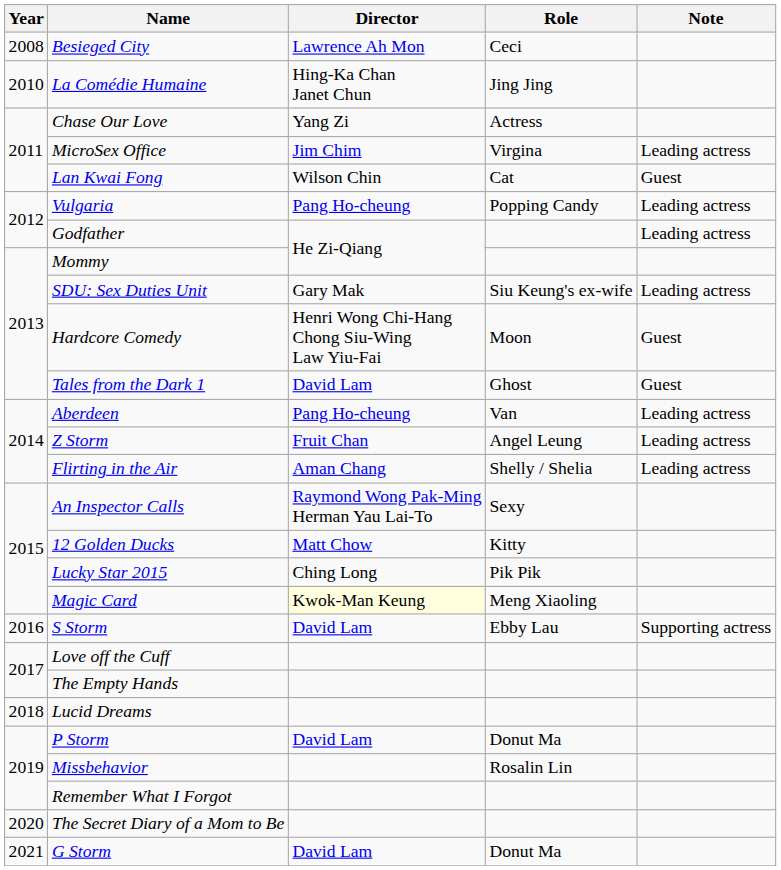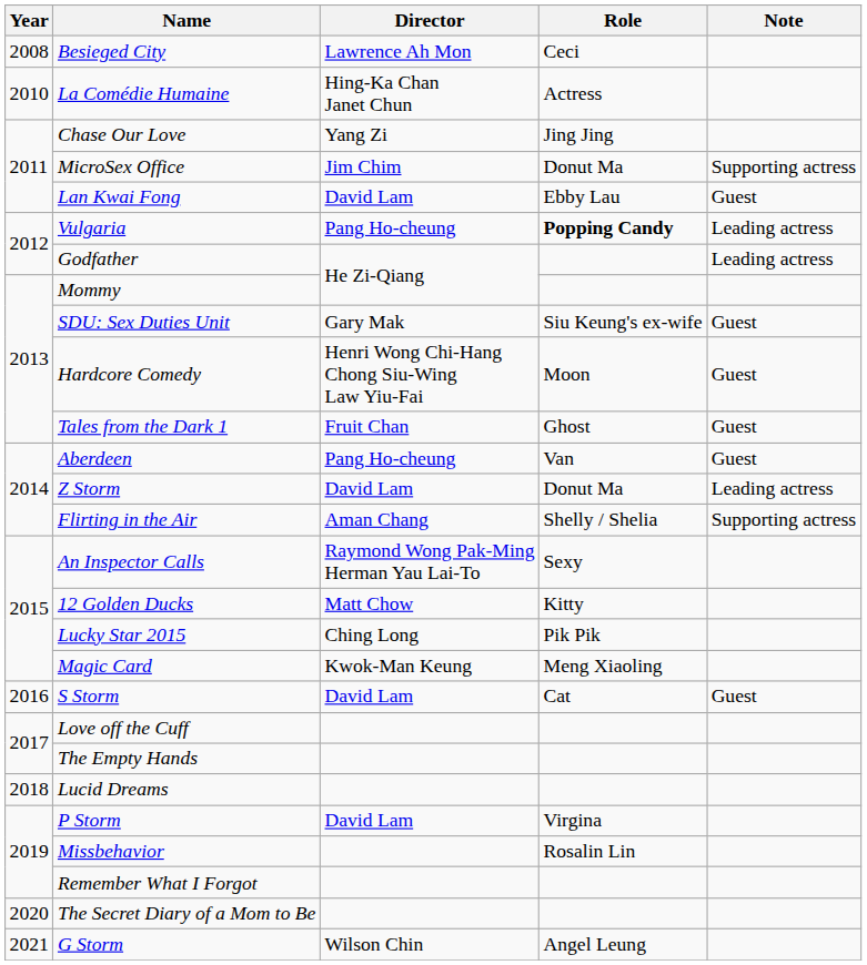La Comédie Humaine | Role: Jing Jing -> Actress
Chase Our Love | Role: Actress -> Jing Jing
MicroSex Office | Role: Virgina -> Donut Ma
MicroSex Office | Note: Leading actress -> Supporting actress
Lan Kwai Fong | Director: Wilson Chin -> David Lam
Lan Kwai Fong | Role: Cat -> Ebby Lau
Vulgaria | Role: normal -> bold
SDU: Sex Duties Unit | Note: Leading actress -> Guest
Tales from the Dark 1 | Director: David Lam -> Fruit Chan
Aberdeen | Note: Leading actress -> Guest
Z Storm | Director: Fruit Chan -> David Lam
Z Storm | Role: Angel Leung -> Donut Ma
Flirting in the Air | Note: Leading actress -> Supporting actress
Magic Card | Director: lightyellow background -> no background
S Storm | Role: Ebby Lau -> Cat
S Storm | Note: Supporting actress -> Guest
P Storm | Role: Donut Ma -> Virgina
G Storm | Director: David Lam -> Wilson Chin
G Storm | Role: Donut Ma -> Angel Leung
